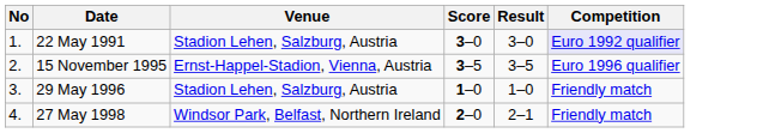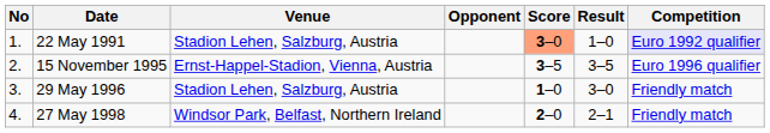+ column: Opponent
22 May 1991 | Score: no background -> lightsalmon background
22 May 1991 | Result: 3–0 -> 1–0
29 May 1996 | Result: 1–0 -> 3–0
